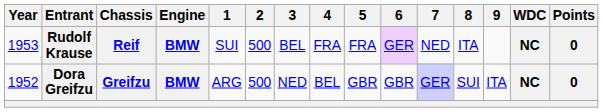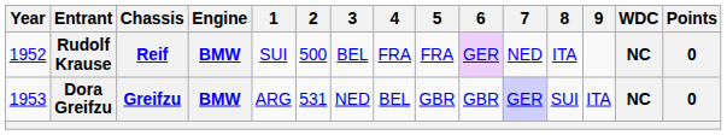Rudolf Krause | Year: 1953 -> 1952
Dora Greifzu | Year: 1952 -> 1953
Dora Greifzu | 2: 500 -> 531
